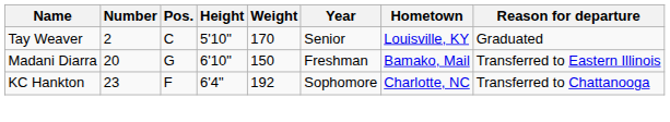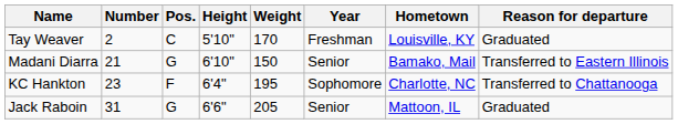Tay Weaver | Year: Senior -> Freshman
Madani Diarra | Number: 20 -> 21
Madani Diarra | Year: Freshman -> Senior
KC Hankton | Weight: 192 -> 195
+ row: Jack Raboin | 31 | G | 6'6" | 205 | Senior | Mattoon, IL | Graduated
